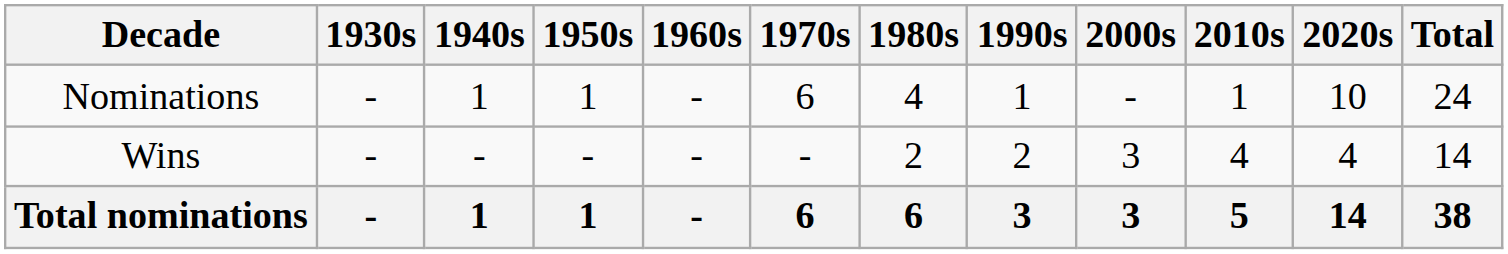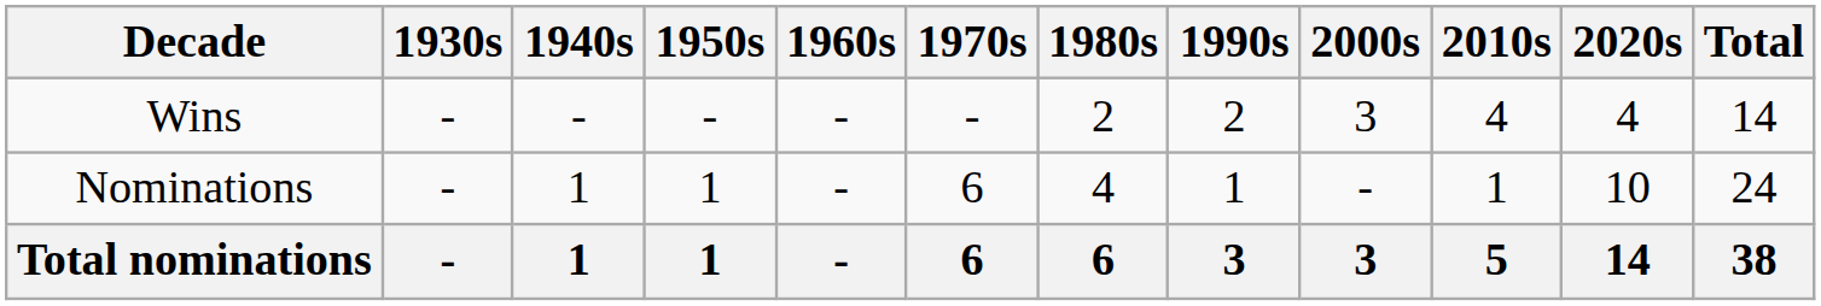rows swapped: Wins <-> Nominations
